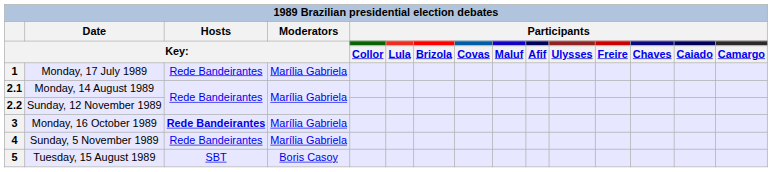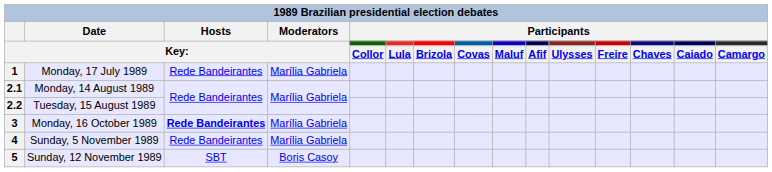2.2 | Date / Key:: Sunday, 12 November 1989 -> Tuesday, 15 August 1989
5 | Date / Key:: Tuesday, 15 August 1989 -> Sunday, 12 November 1989
